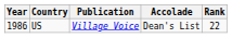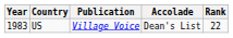US | Year: 1986 -> 1983
